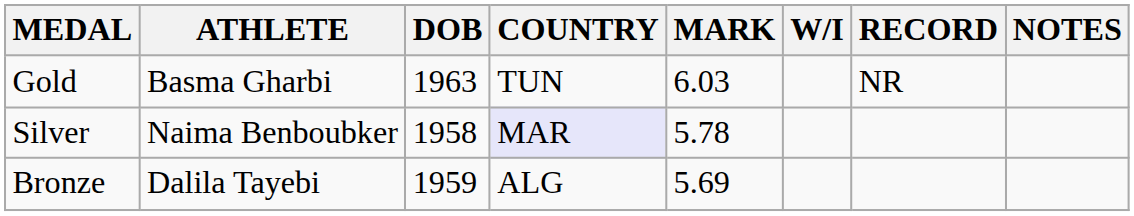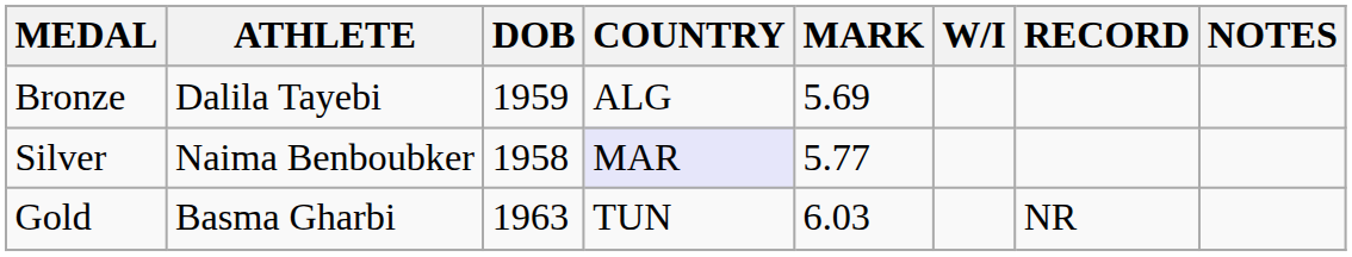rows swapped: Gold <-> Bronze
Silver | MARK: 5.78 -> 5.77
